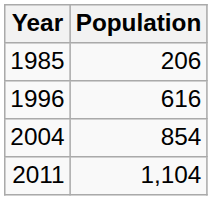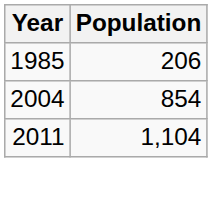- row: 1996 | 616
